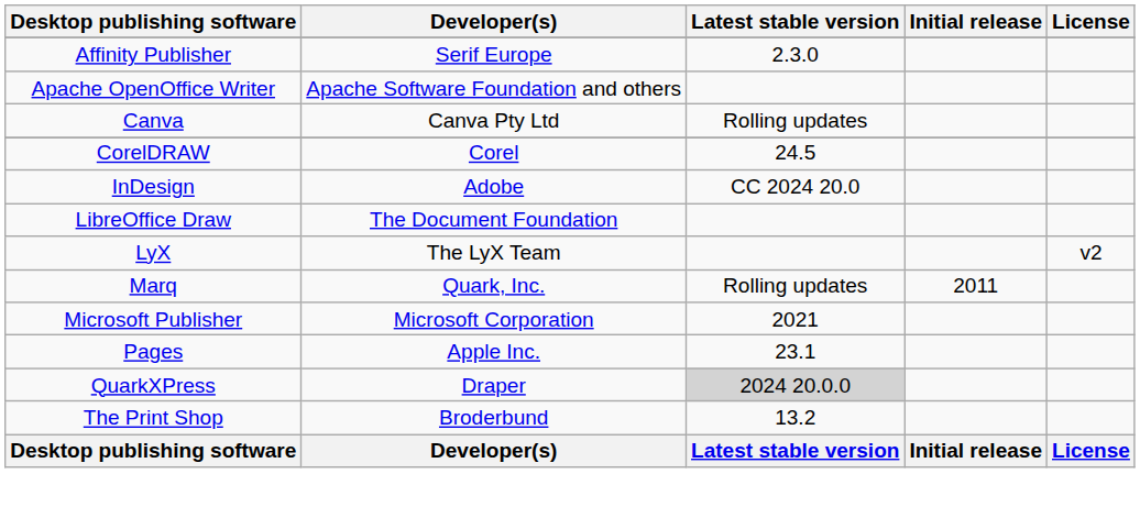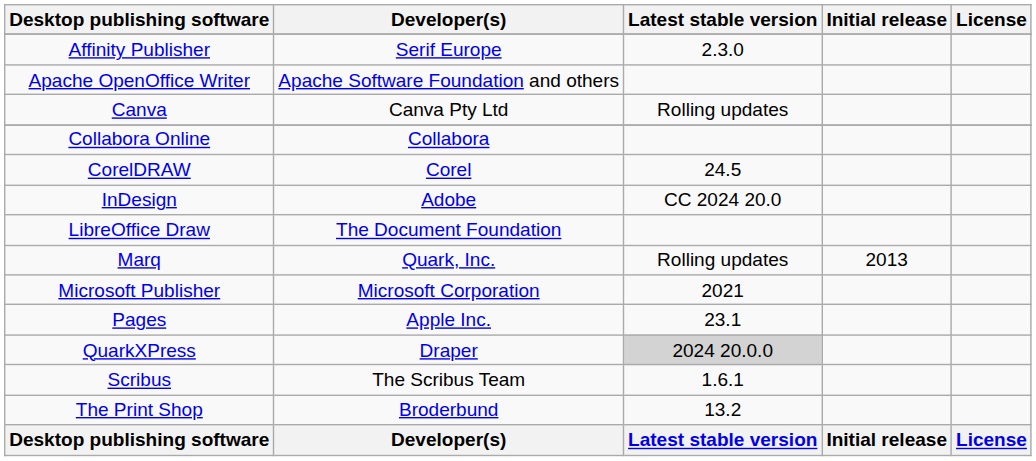+ row: Collabora Online | Collabora
- row: LyX | The LyX Team | v2
Marq | Initial release: 2011 -> 2013
+ row: Scribus | The Scribus Team | 1.6.1
